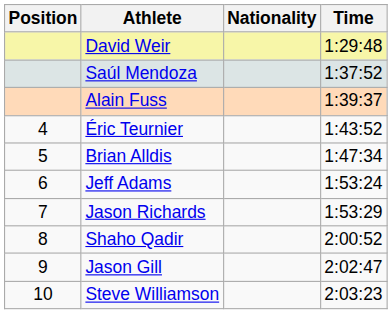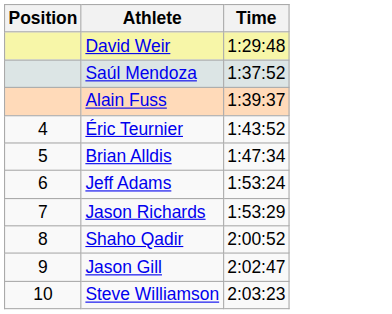- column: Nationality
